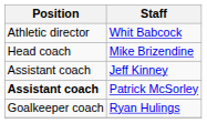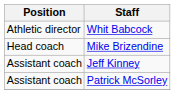Patrick McSorley | Position: bold -> normal
- row: Goalkeeper coach | Ryan Hulings
